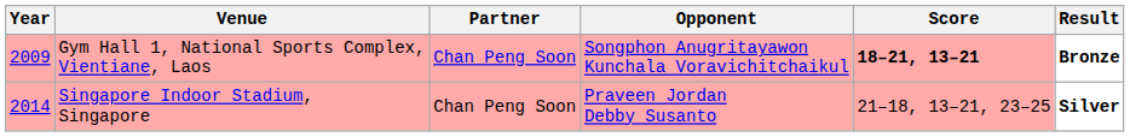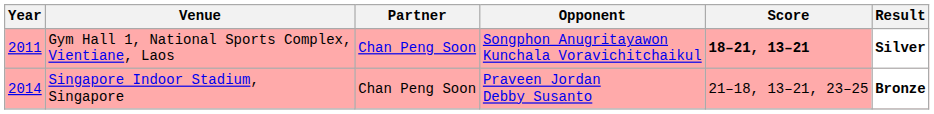Gym Hall 1, National Sports Complex, Vientiane, Laos | Year: 2009 -> 2011
Gym Hall 1, National Sports Complex, Vientiane, Laos | Result: Bronze -> Silver
Singapore Indoor Stadium, Singapore | Result: Silver -> Bronze
